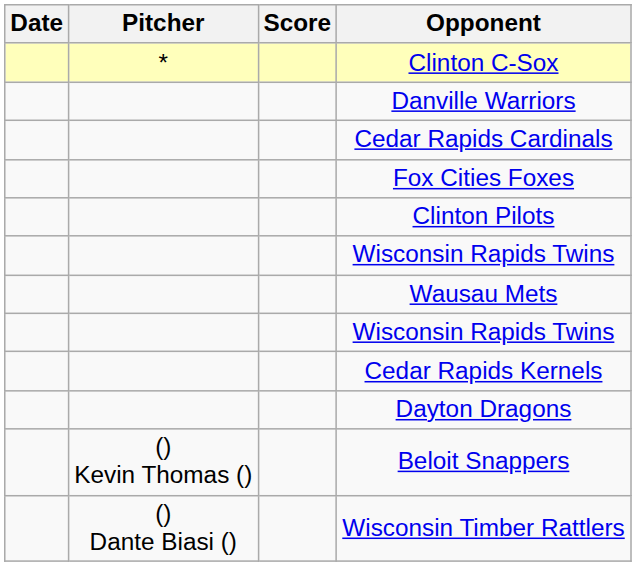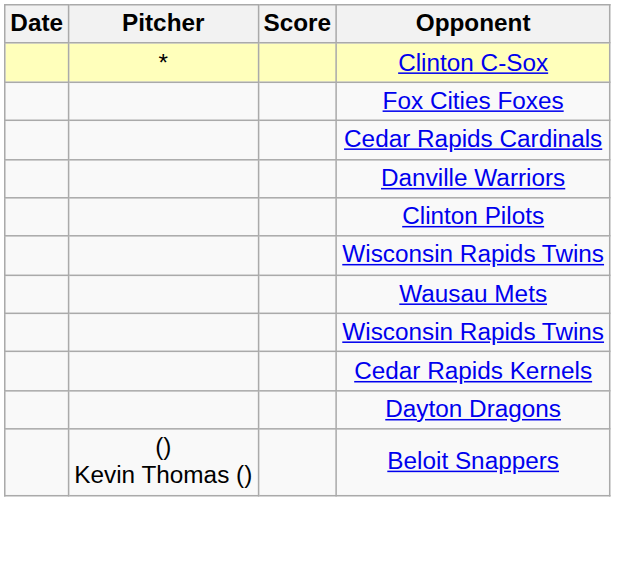rows swapped: Fox Cities Foxes <-> Danville Warriors
- row: () Dante Biasi () | Wisconsin Timber Rattlers
